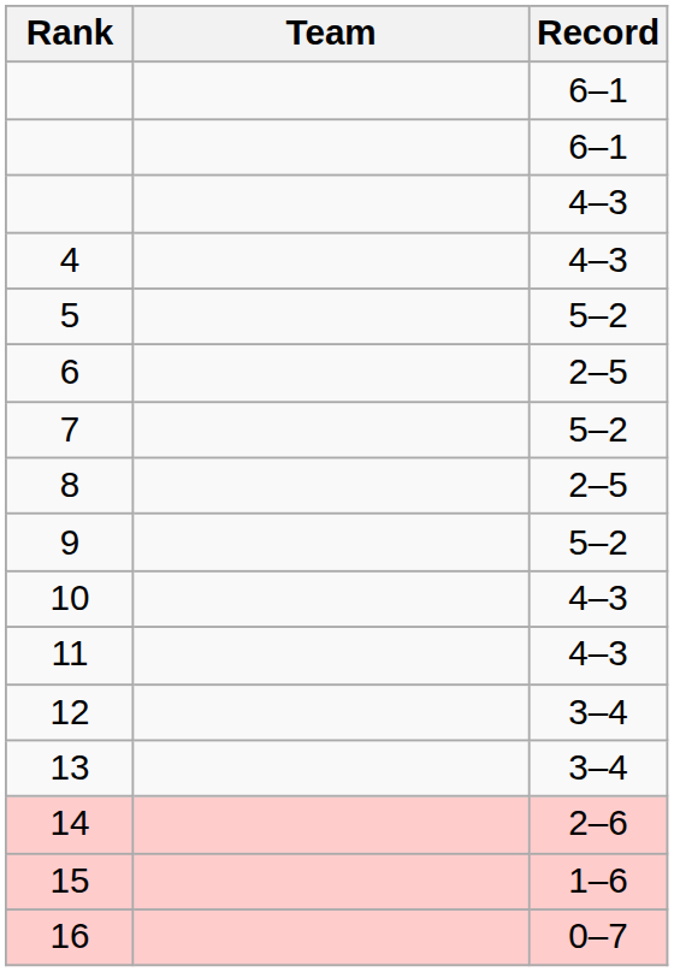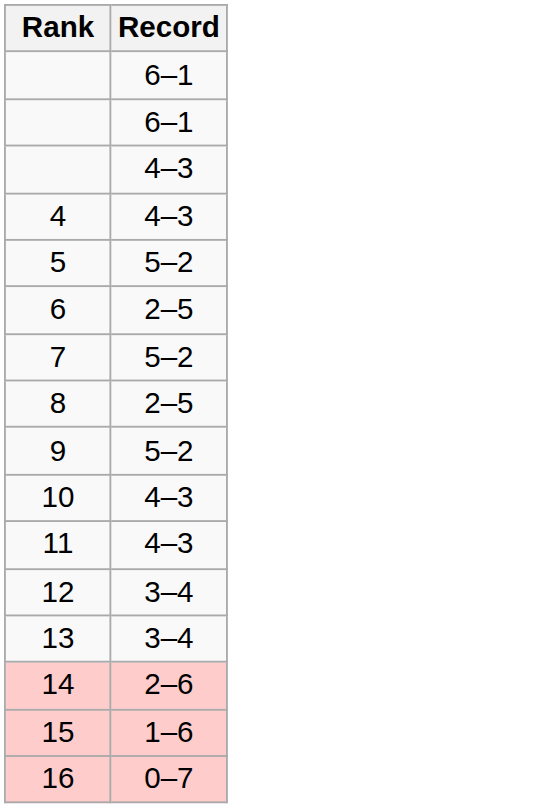- column: Team
